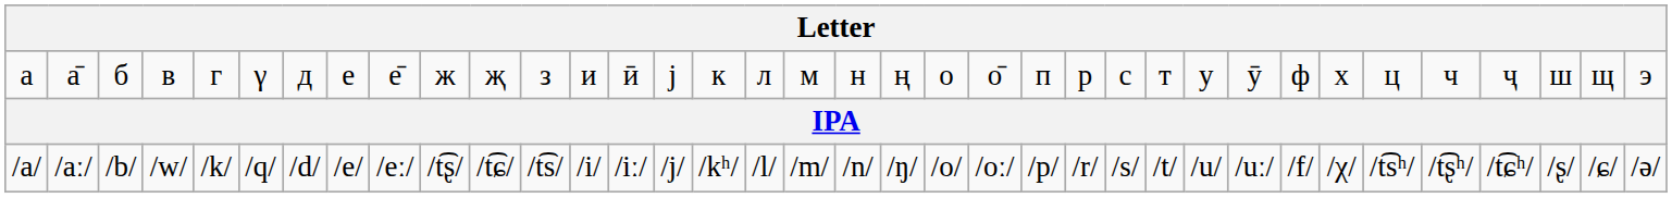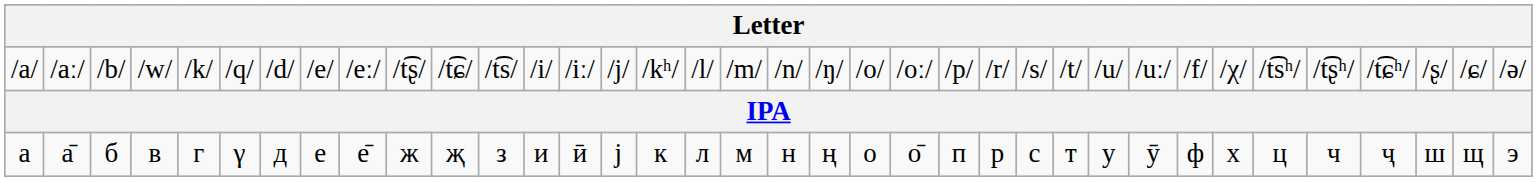rows swapped: а̄ <-> /aː/
